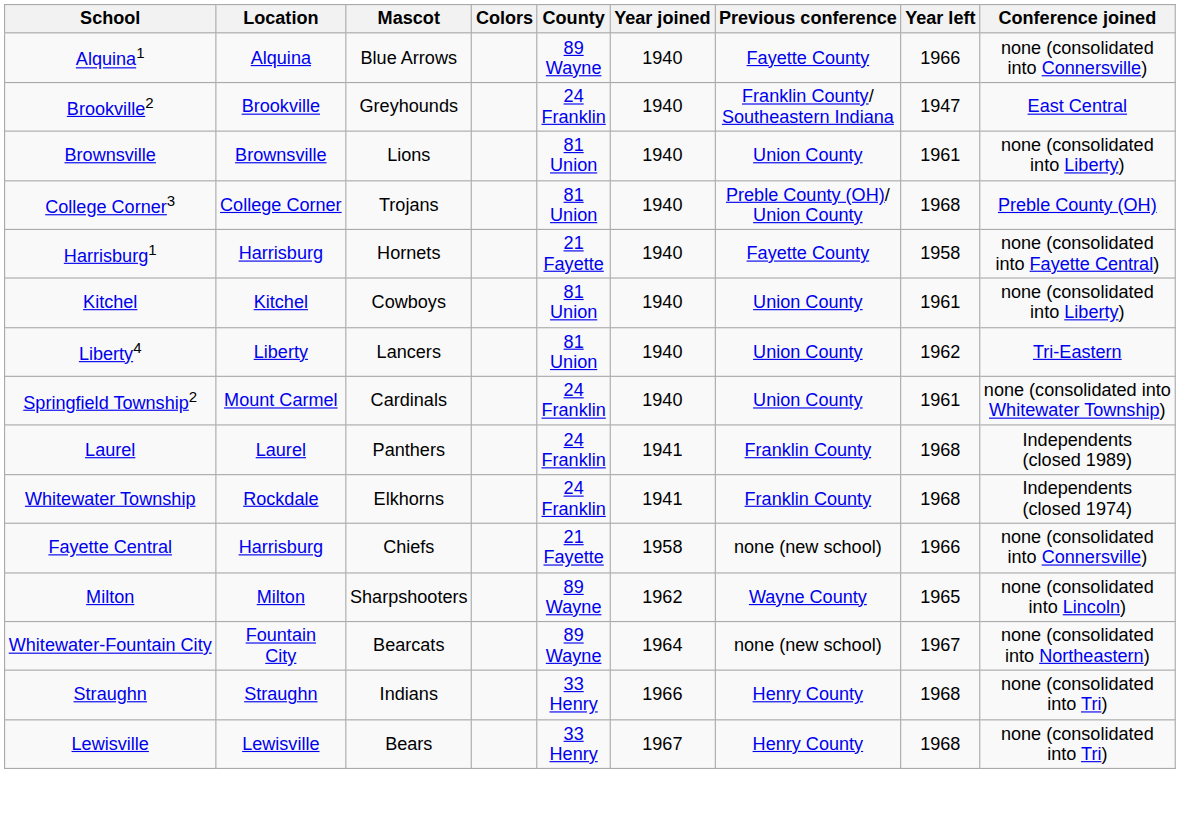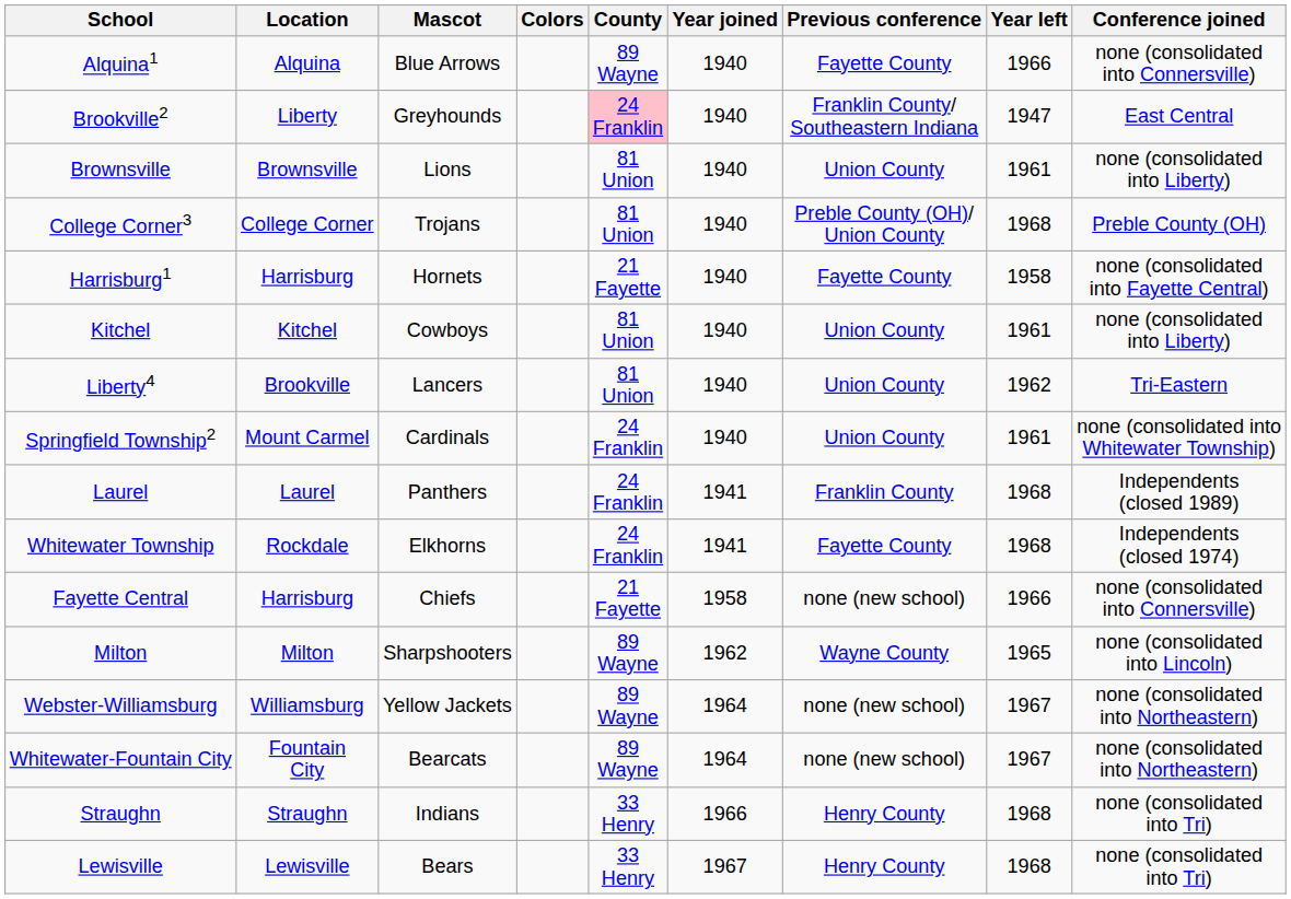Brookville2 | Location: Brookville -> Liberty
Brookville2 | County: no background -> pink background
Liberty4 | Location: Liberty -> Brookville
Whitewater Township | Previous conference: Franklin County -> Fayette County
+ row: Webster-Williamsburg | Williamsburg | Yellow Jackets | 89 Wayne | 1964 | none (new school) | 1967 | none (consolidated into Northeastern)
